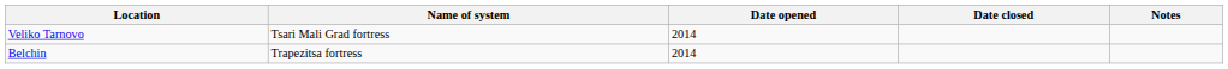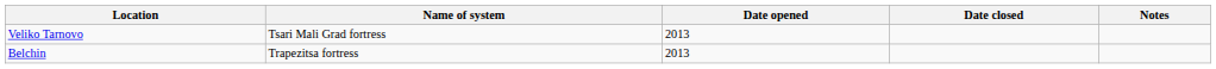Veliko Tarnovo | Date opened: 2014 -> 2013
Belchin | Date opened: 2014 -> 2013
